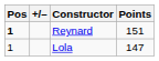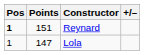columns swapped: +/– <-> Points
